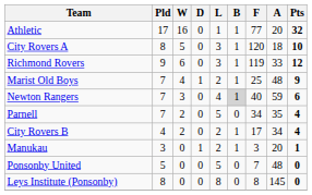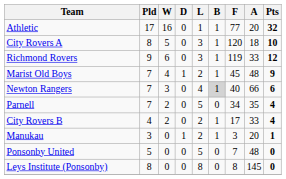Marist Old Boys | F: 25 -> 45
Newton Rangers | A: 59 -> 66
City Rovers B | A: 34 -> 33
